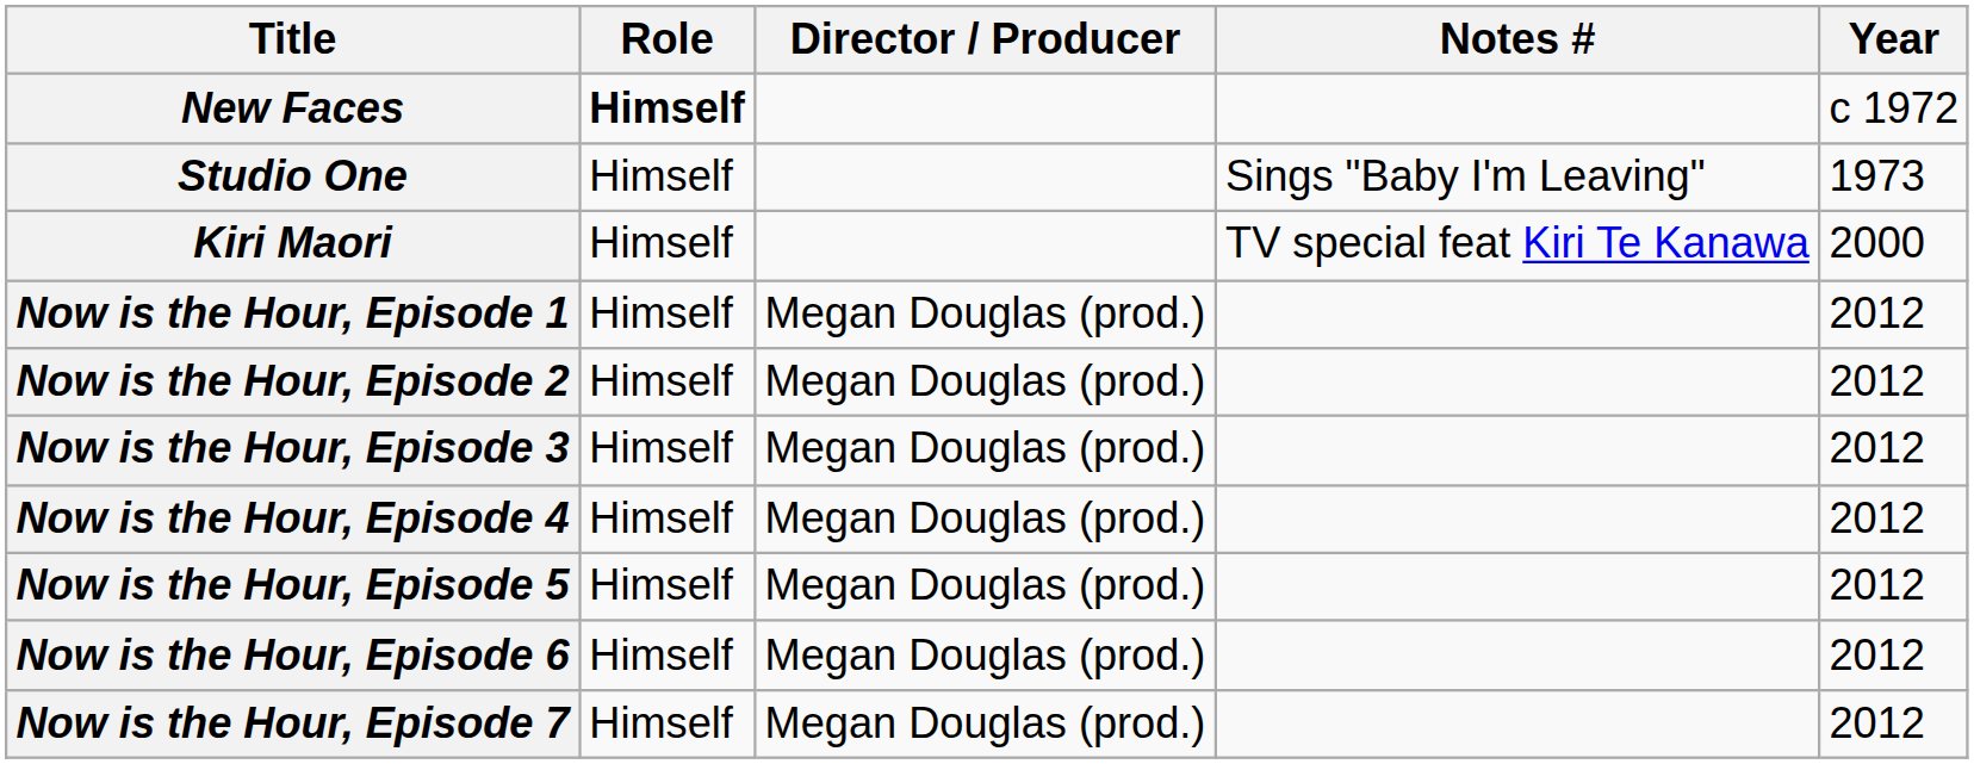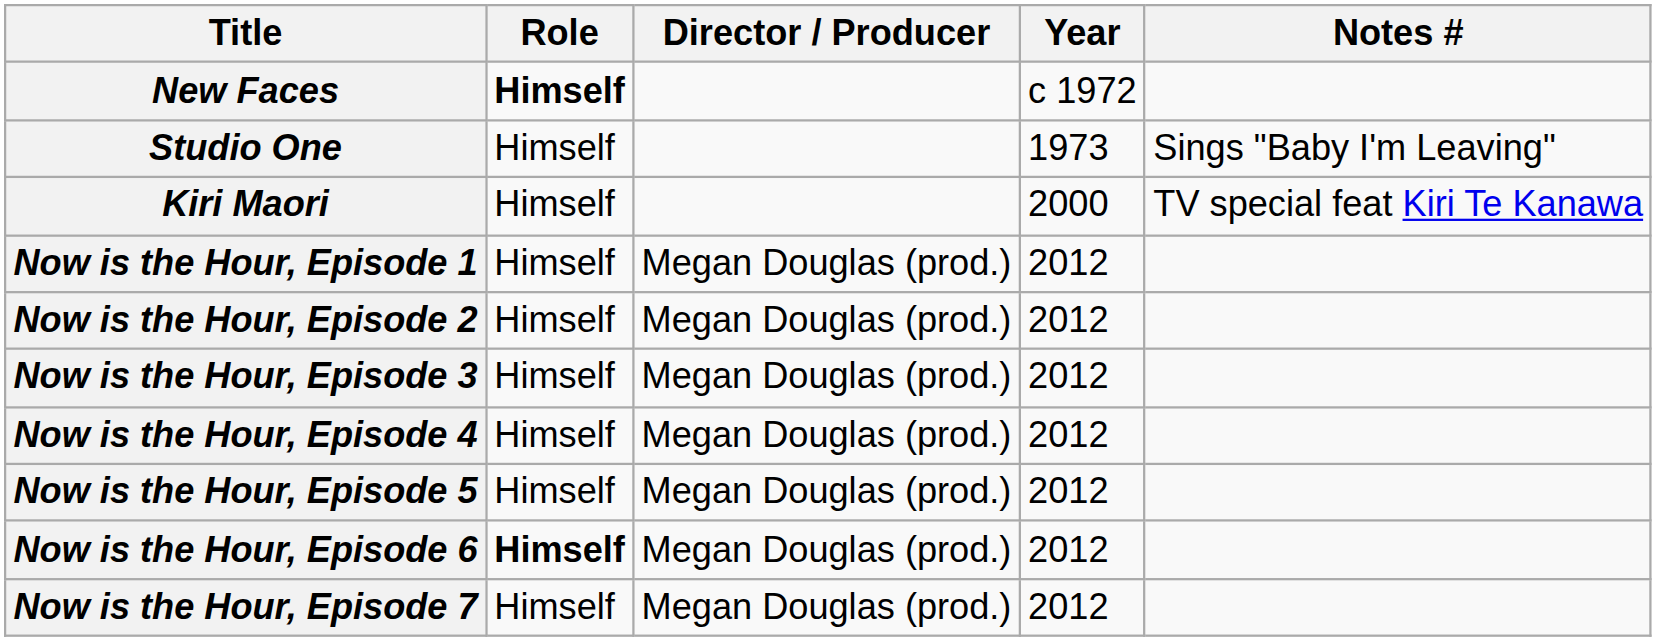columns swapped: Year <-> Notes #
Now is the Hour, Episode 6 | Role: normal -> bold
